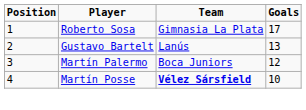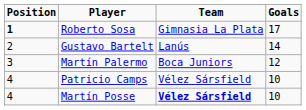Roberto Sosa | Position: normal -> bold
Gustavo Bartelt | Goals: 13 -> 14
+ row: 4 | Patricio Camps | Vélez Sársfield | 10
